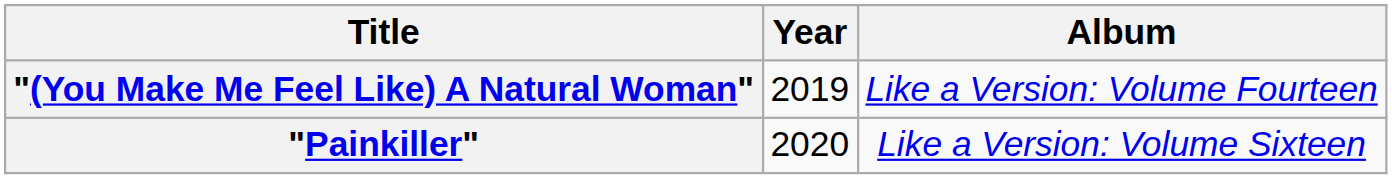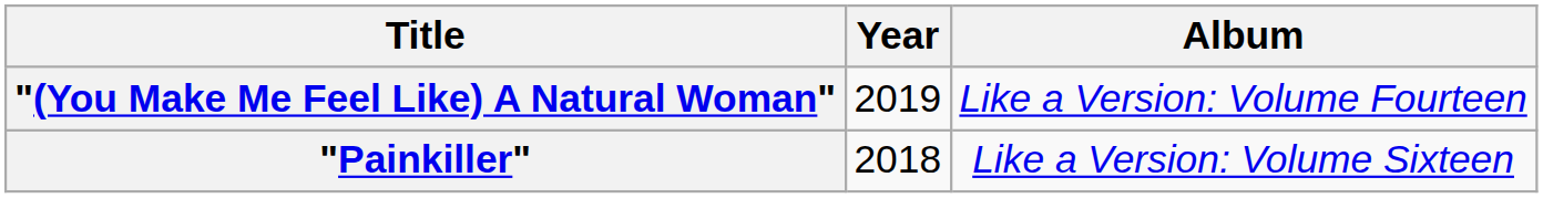"Painkiller" | Year: 2020 -> 2018
